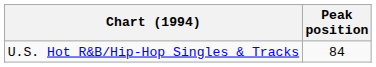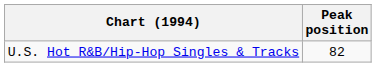U.S. Hot R&B/Hip-Hop Singles & Tracks | Peak position: 84 -> 82
